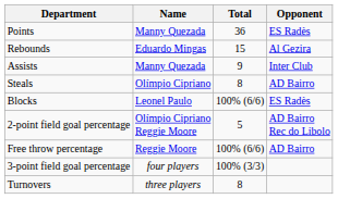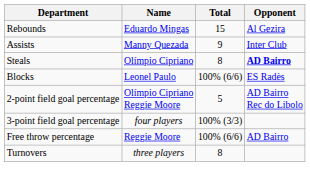- row: Points | Manny Quezada | 36 | ES Radès
Steals | Opponent: normal -> bold
rows swapped: 3-point field goal percentage <-> Free throw percentage
